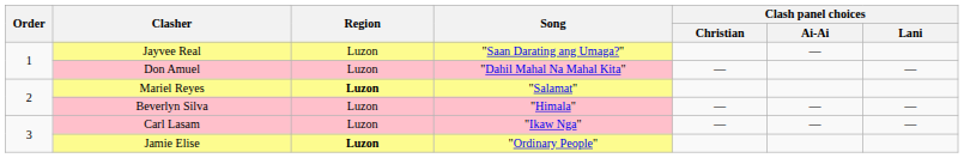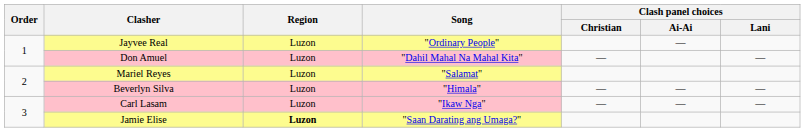Jayvee Real | Song: "Saan Darating ang Umaga?" -> "Ordinary People"
Mariel Reyes | Region: bold -> normal
Jamie Elise | Song: "Ordinary People" -> "Saan Darating ang Umaga?"
